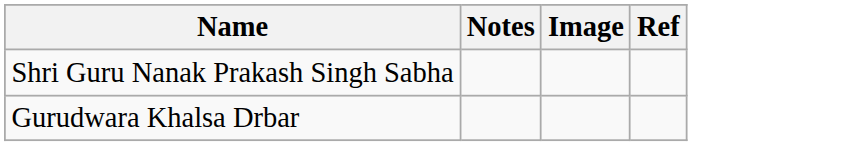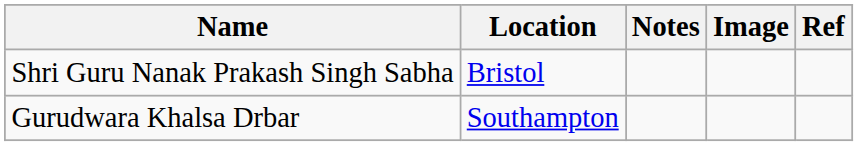+ column: Location | Bristol | Southampton
